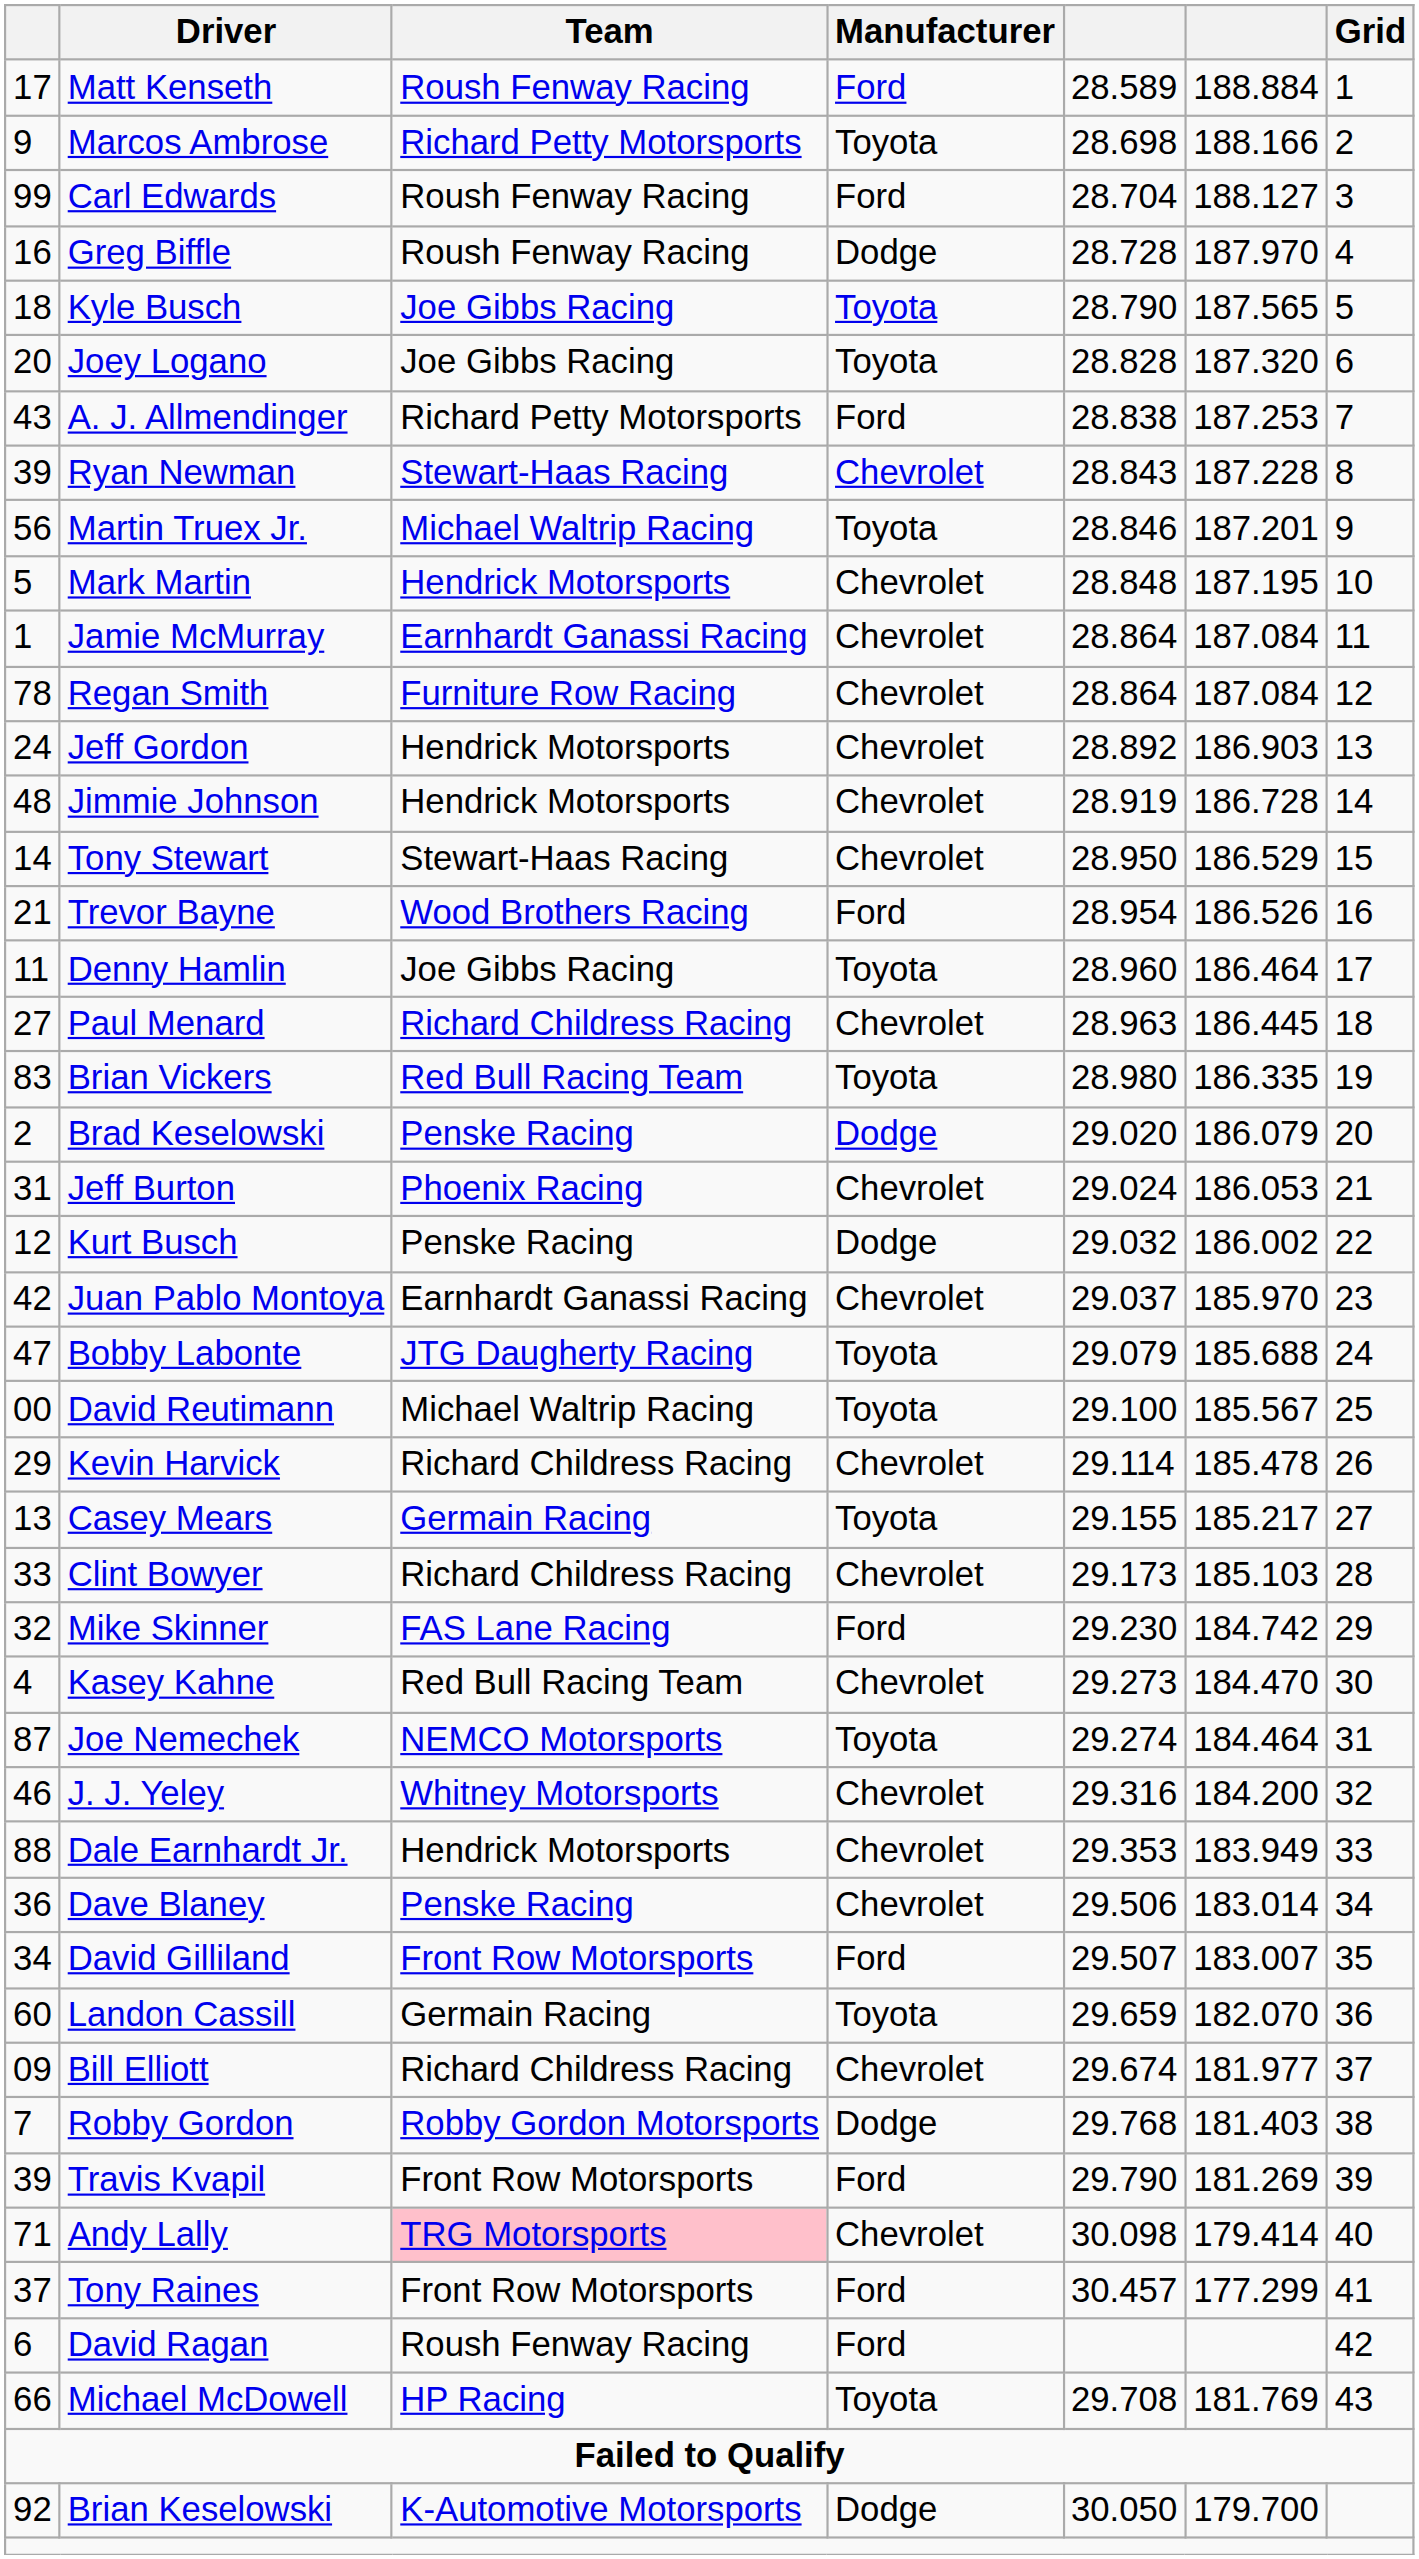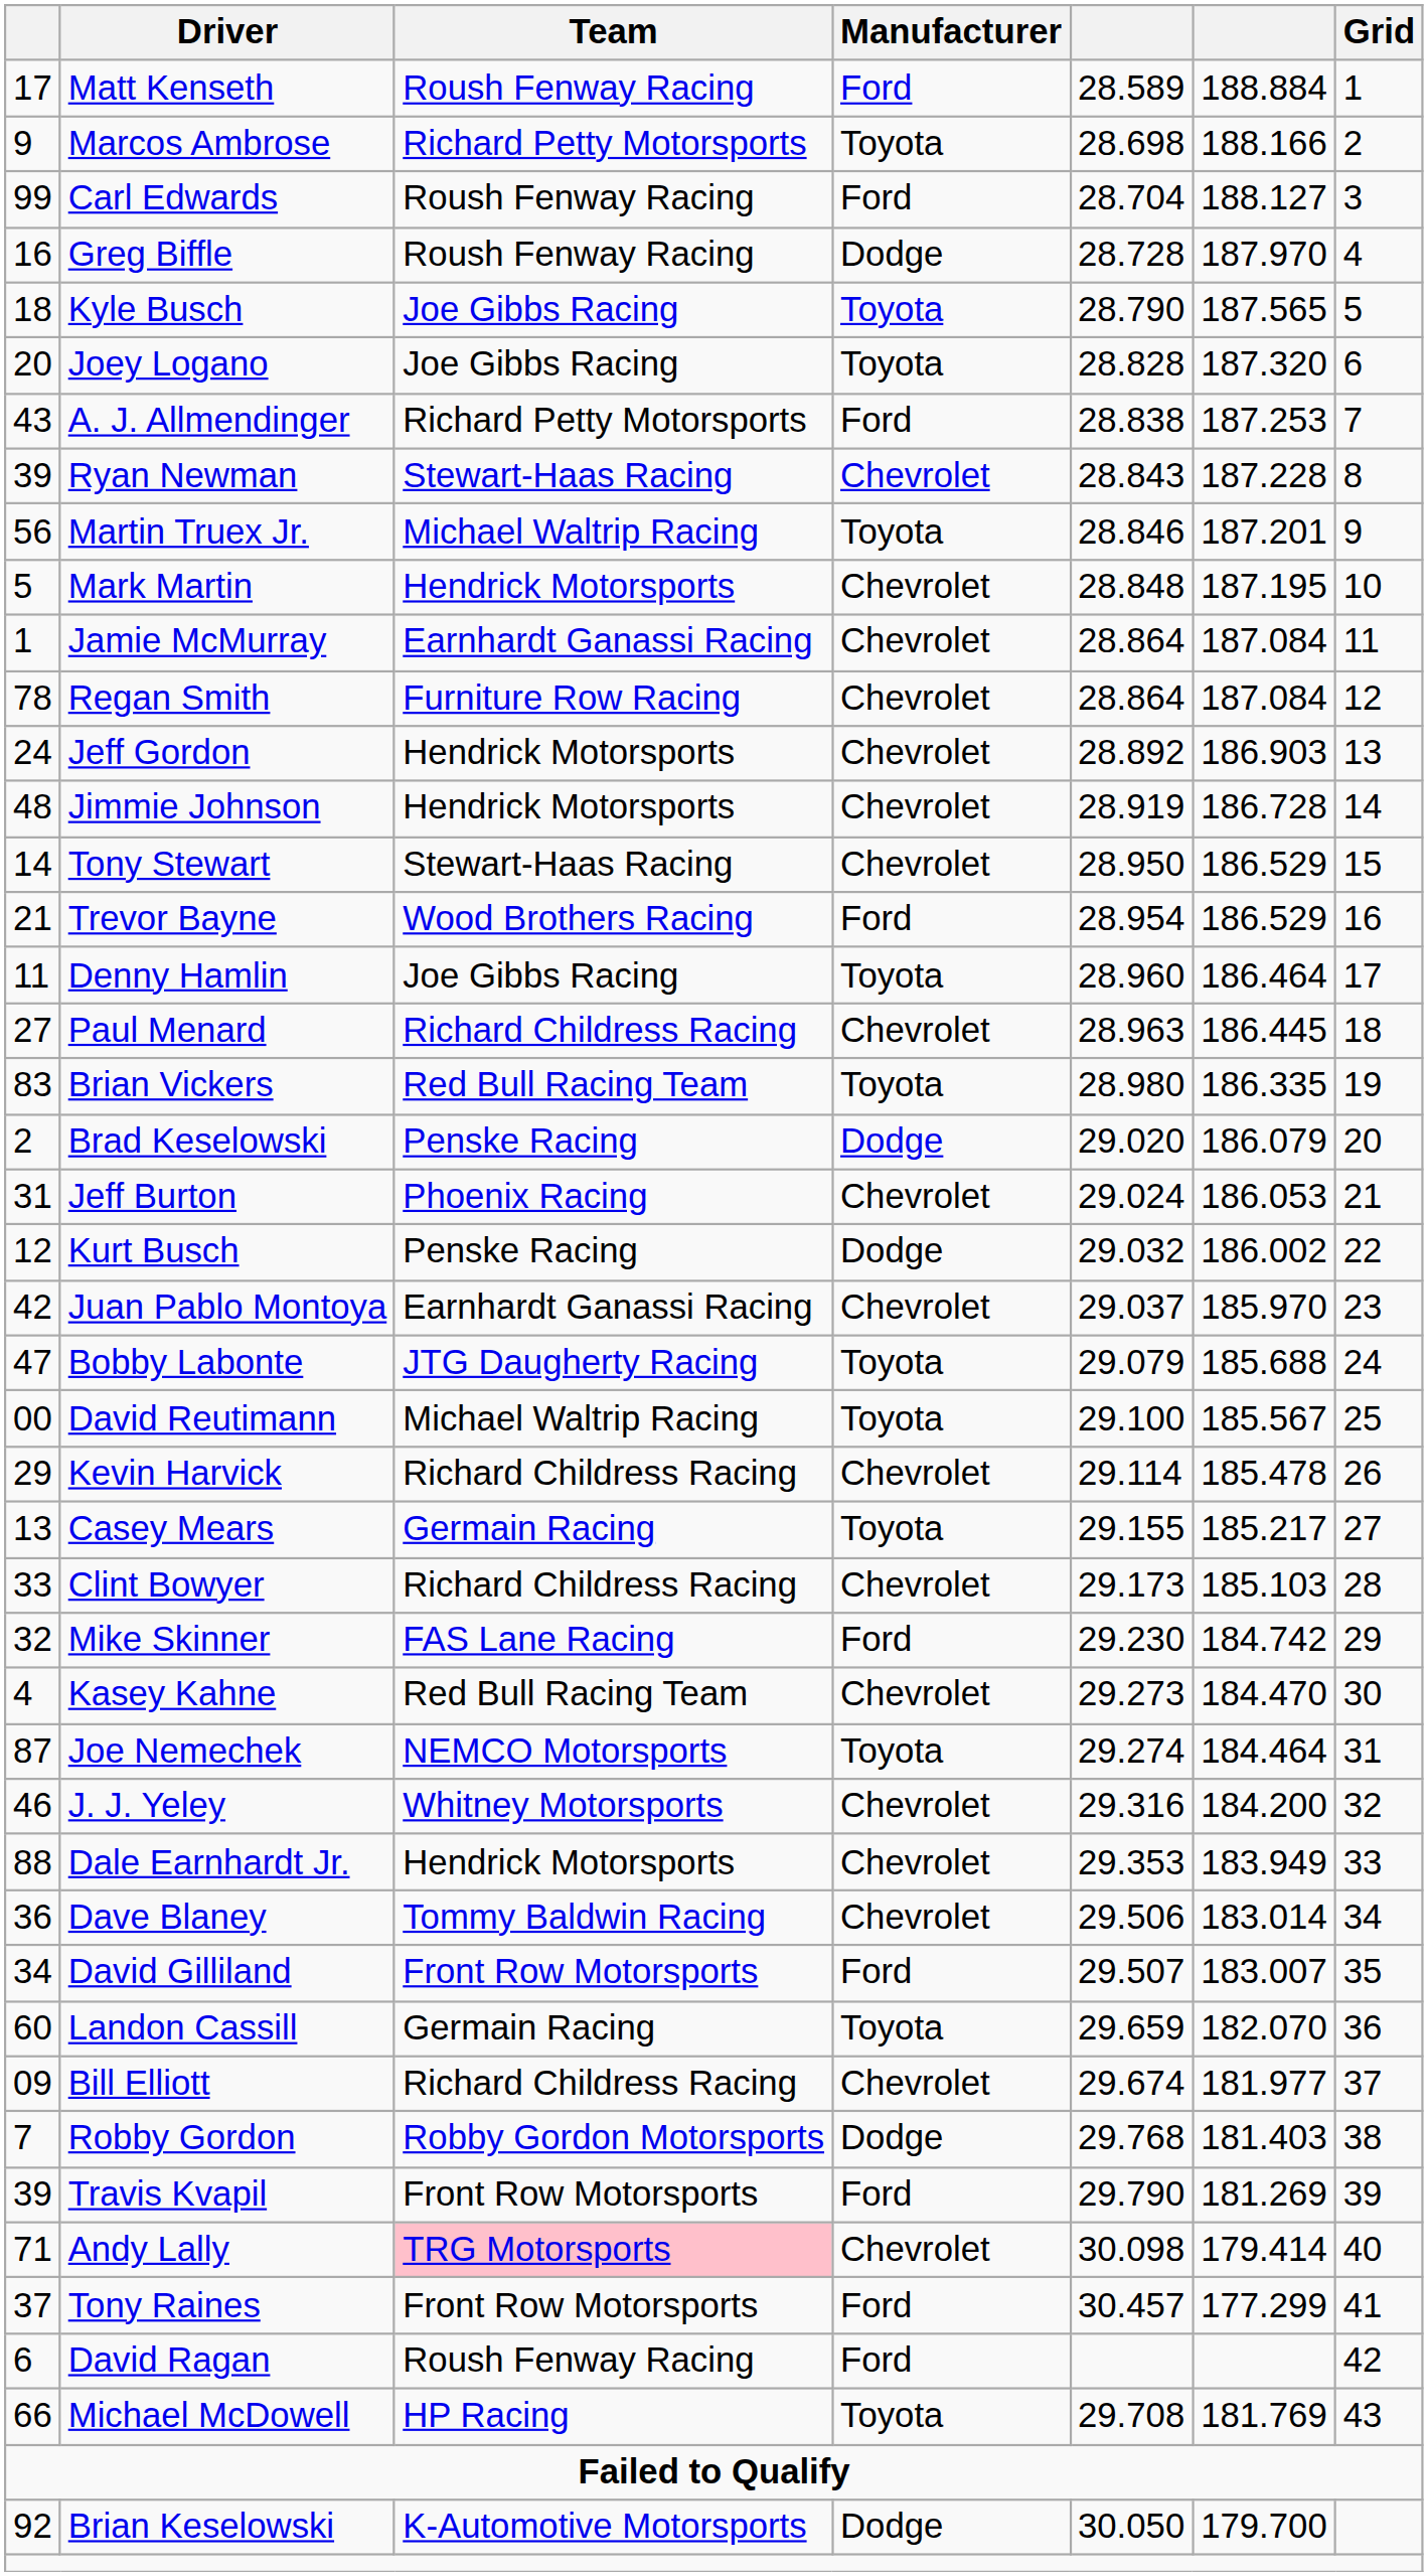Trevor Bayne | column 6: 186.526 -> 186.529
Dave Blaney | Team: Penske Racing -> Tommy Baldwin Racing
